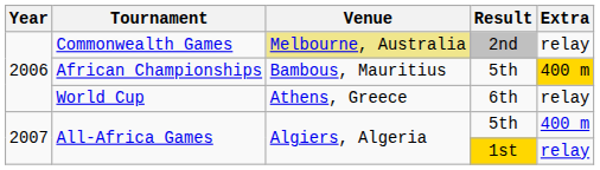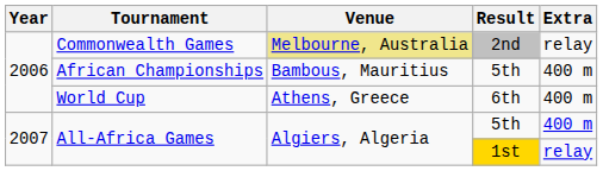African Championships | Extra: gold background -> no background
World Cup | Extra: relay -> 400 m
